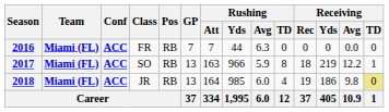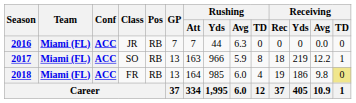2016 | Class: FR -> JR
2018 | Class: JR -> FR
